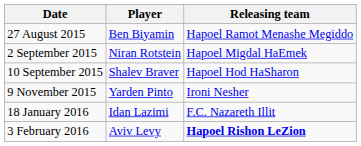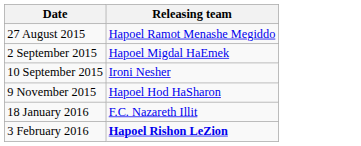- column: Player | Ben Biyamin | Niran Rotstein | Shalev Braver | Yarden Pinto | Idan Lazimi | Aviv Levy
10 September 2015 | Releasing team: Hapoel Hod HaSharon -> Ironi Nesher
9 November 2015 | Releasing team: Ironi Nesher -> Hapoel Hod HaSharon
